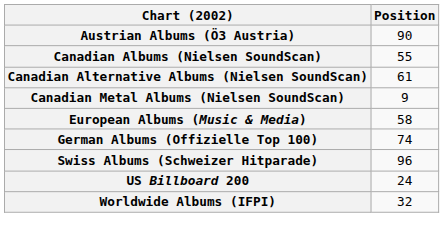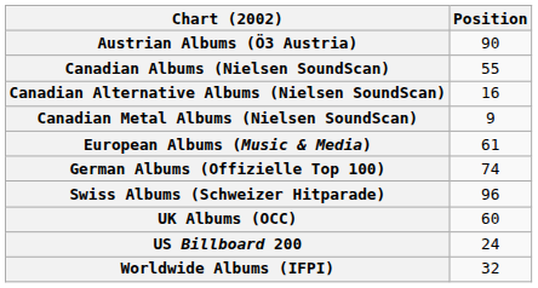Canadian Alternative Albums (Nielsen SoundScan) | Position: 61 -> 16
European Albums (Music & Media) | Position: 58 -> 61
+ row: UK Albums (OCC) | 60
